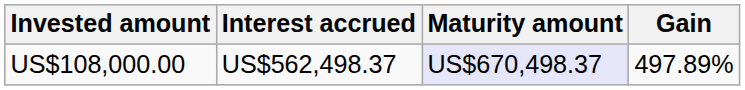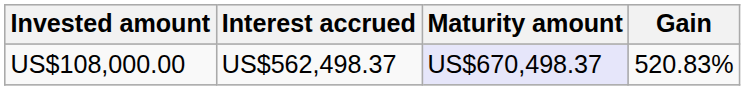US$108,000.00 | Gain: 497.89% -> 520.83%
